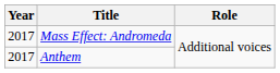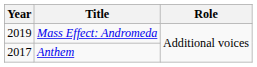Mass Effect: Andromeda | Year: 2017 -> 2019
